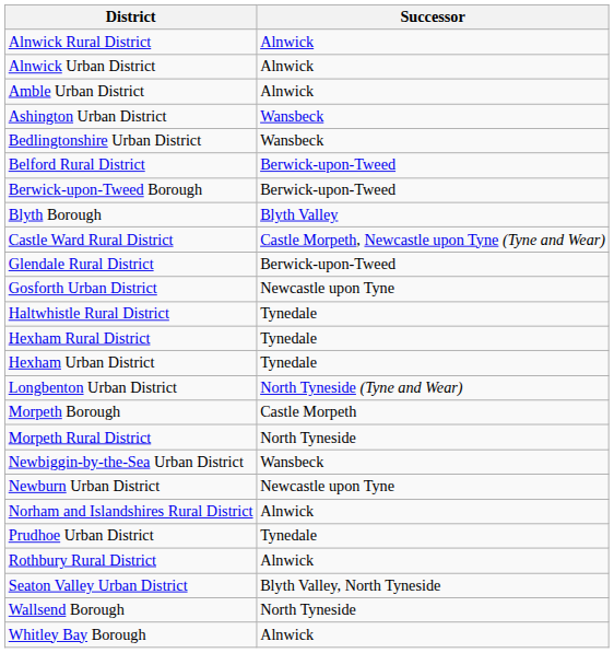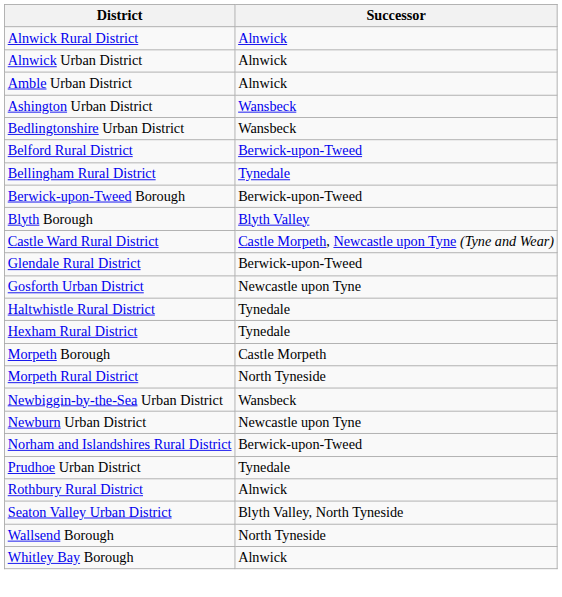+ row: Bellingham Rural District | Tynedale
- row: Hexham Urban District | Tynedale
- row: Longbenton Urban District | North Tyneside (Tyne and Wear)
Norham and Islandshires Rural District | Successor: Alnwick -> Berwick-upon-Tweed
